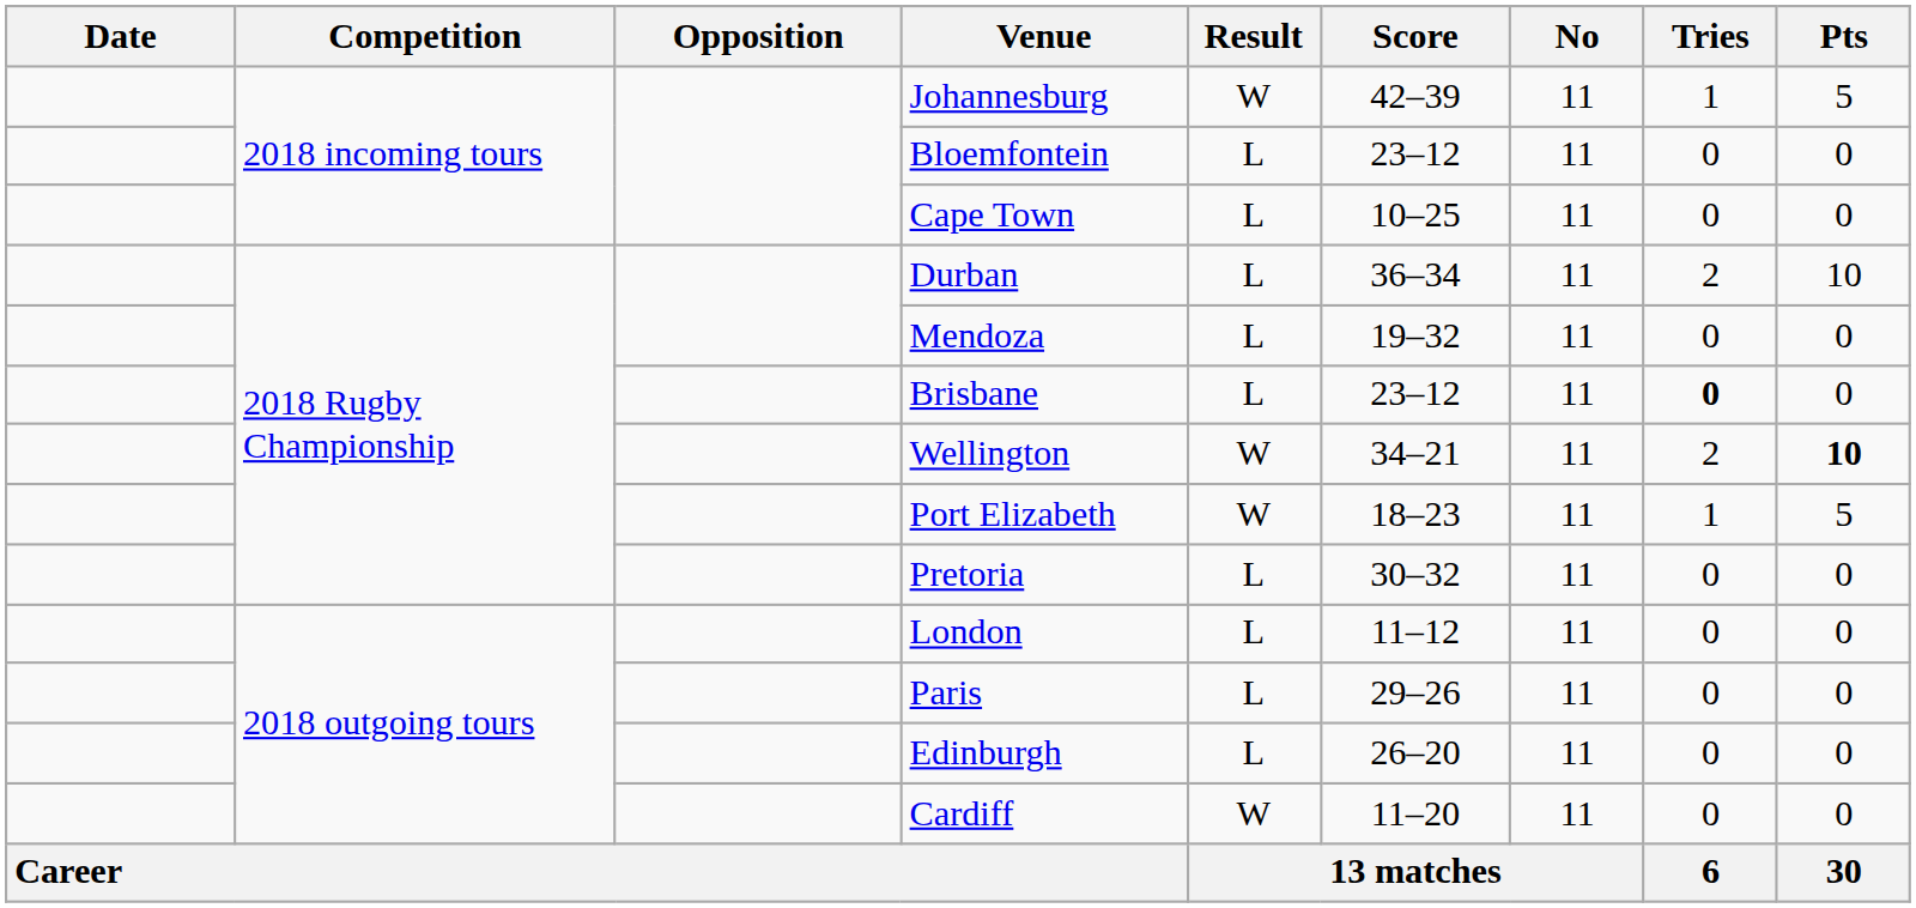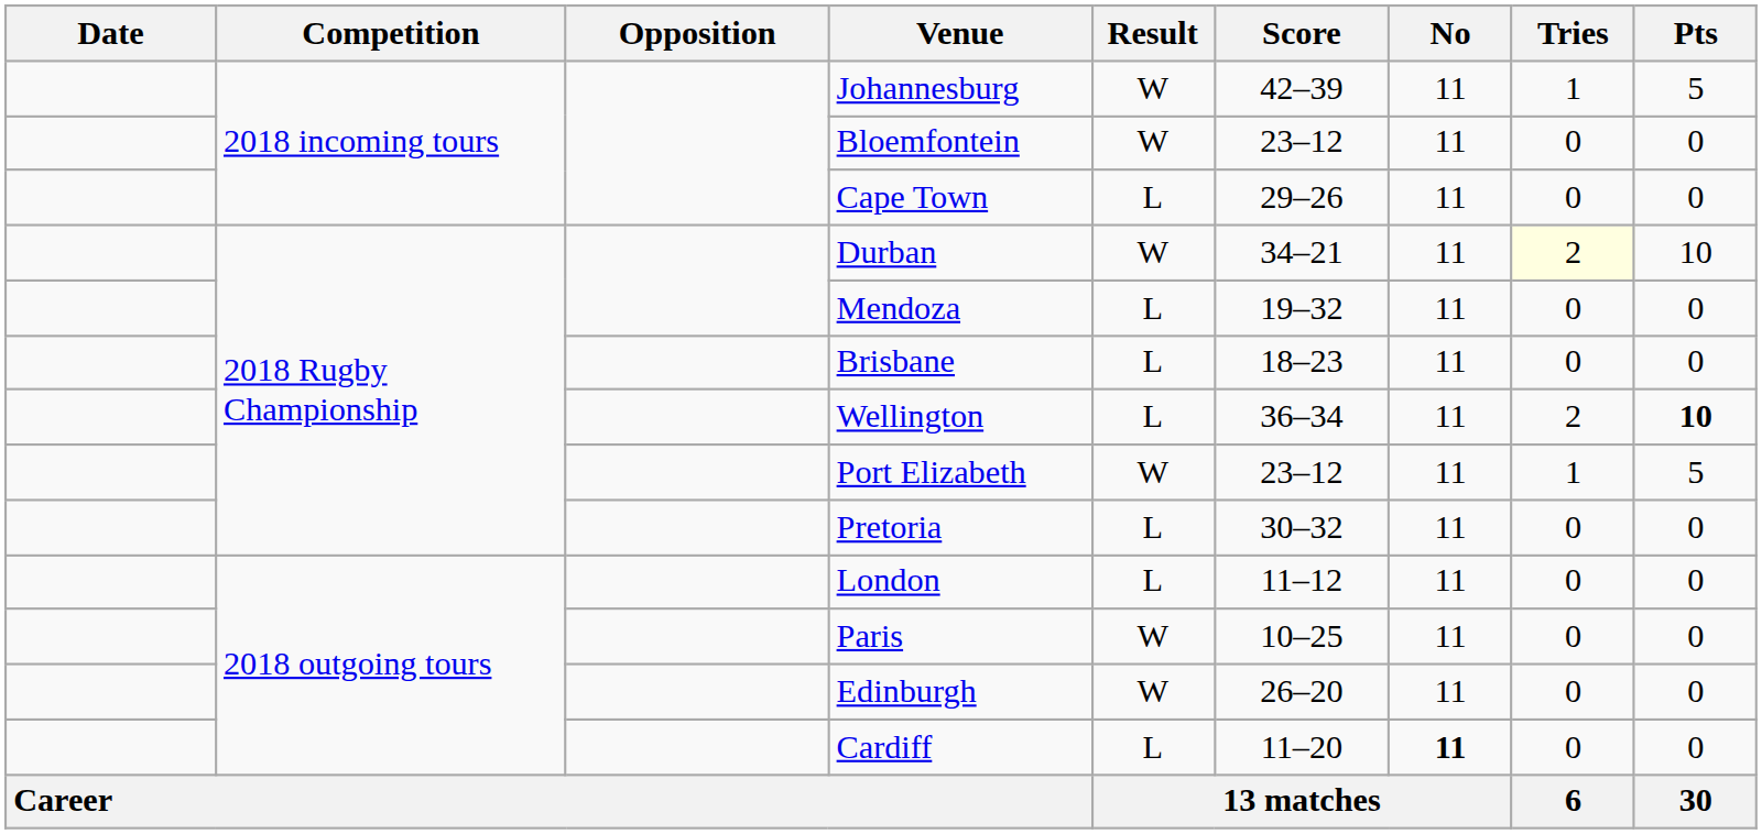Bloemfontein | Result: L -> W
Cape Town | Score: 10–25 -> 29–26
Durban | Result: L -> W
Durban | Score: 36–34 -> 34–21
Durban | Tries: no background -> lightyellow background
Brisbane | Score: 23–12 -> 18–23
Brisbane | Tries: bold -> normal
Wellington | Result: W -> L
Wellington | Score: 34–21 -> 36–34
Port Elizabeth | Score: 18–23 -> 23–12
Paris | Result: L -> W
Paris | Score: 29–26 -> 10–25
Edinburgh | Result: L -> W
Cardiff | Result: W -> L
Cardiff | No: normal -> bold
